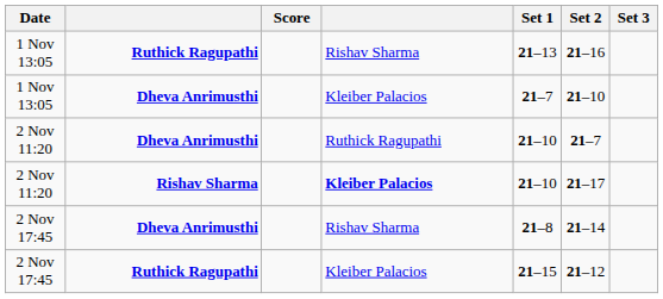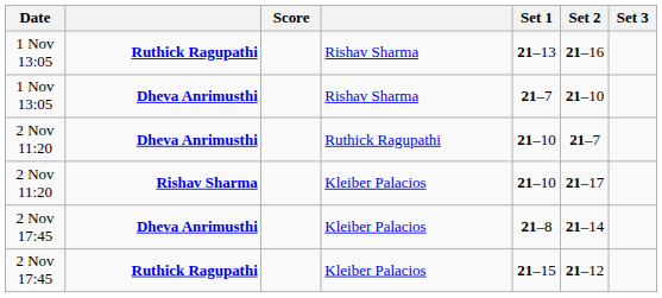1 Nov 13:05 / Dheva Anrimusthi | column 4: Kleiber Palacios -> Rishav Sharma
2 Nov 11:20 / Rishav Sharma | column 4: bold -> normal
2 Nov 17:45 / Dheva Anrimusthi | column 4: Rishav Sharma -> Kleiber Palacios
